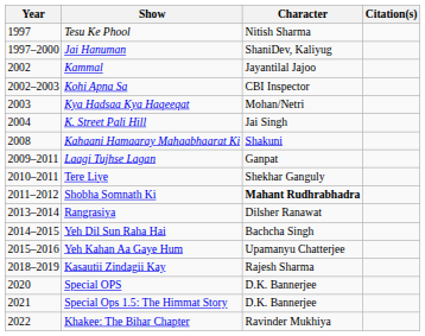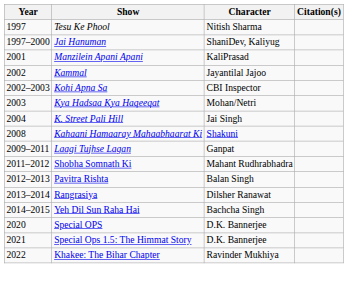+ row: 2001 | Manzilein Apani Apani | KaliPrasad
- row: 2010–2011 | Tere Liye | Shekhar Ganguly
Shobha Somnath Ki | Character: bold -> normal
+ row: 2012–2013 | Pavitra Rishta | Balan Singh
- row: 2015–2016 | Yeh Kahan Aa Gaye Hum | Upamanyu Chatterjee
- row: 2018–2019 | Kasautii Zindagii Kay | Rajesh Sharma
